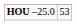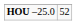HOU –25.0 | column 2: 53 -> 52
